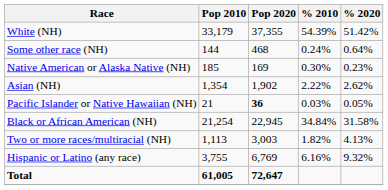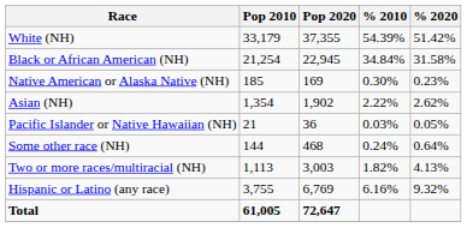rows swapped: Black or African American (NH) <-> Some other race (NH)
Pacific Islander or Native Hawaiian (NH) | Pop 2020: bold -> normal
